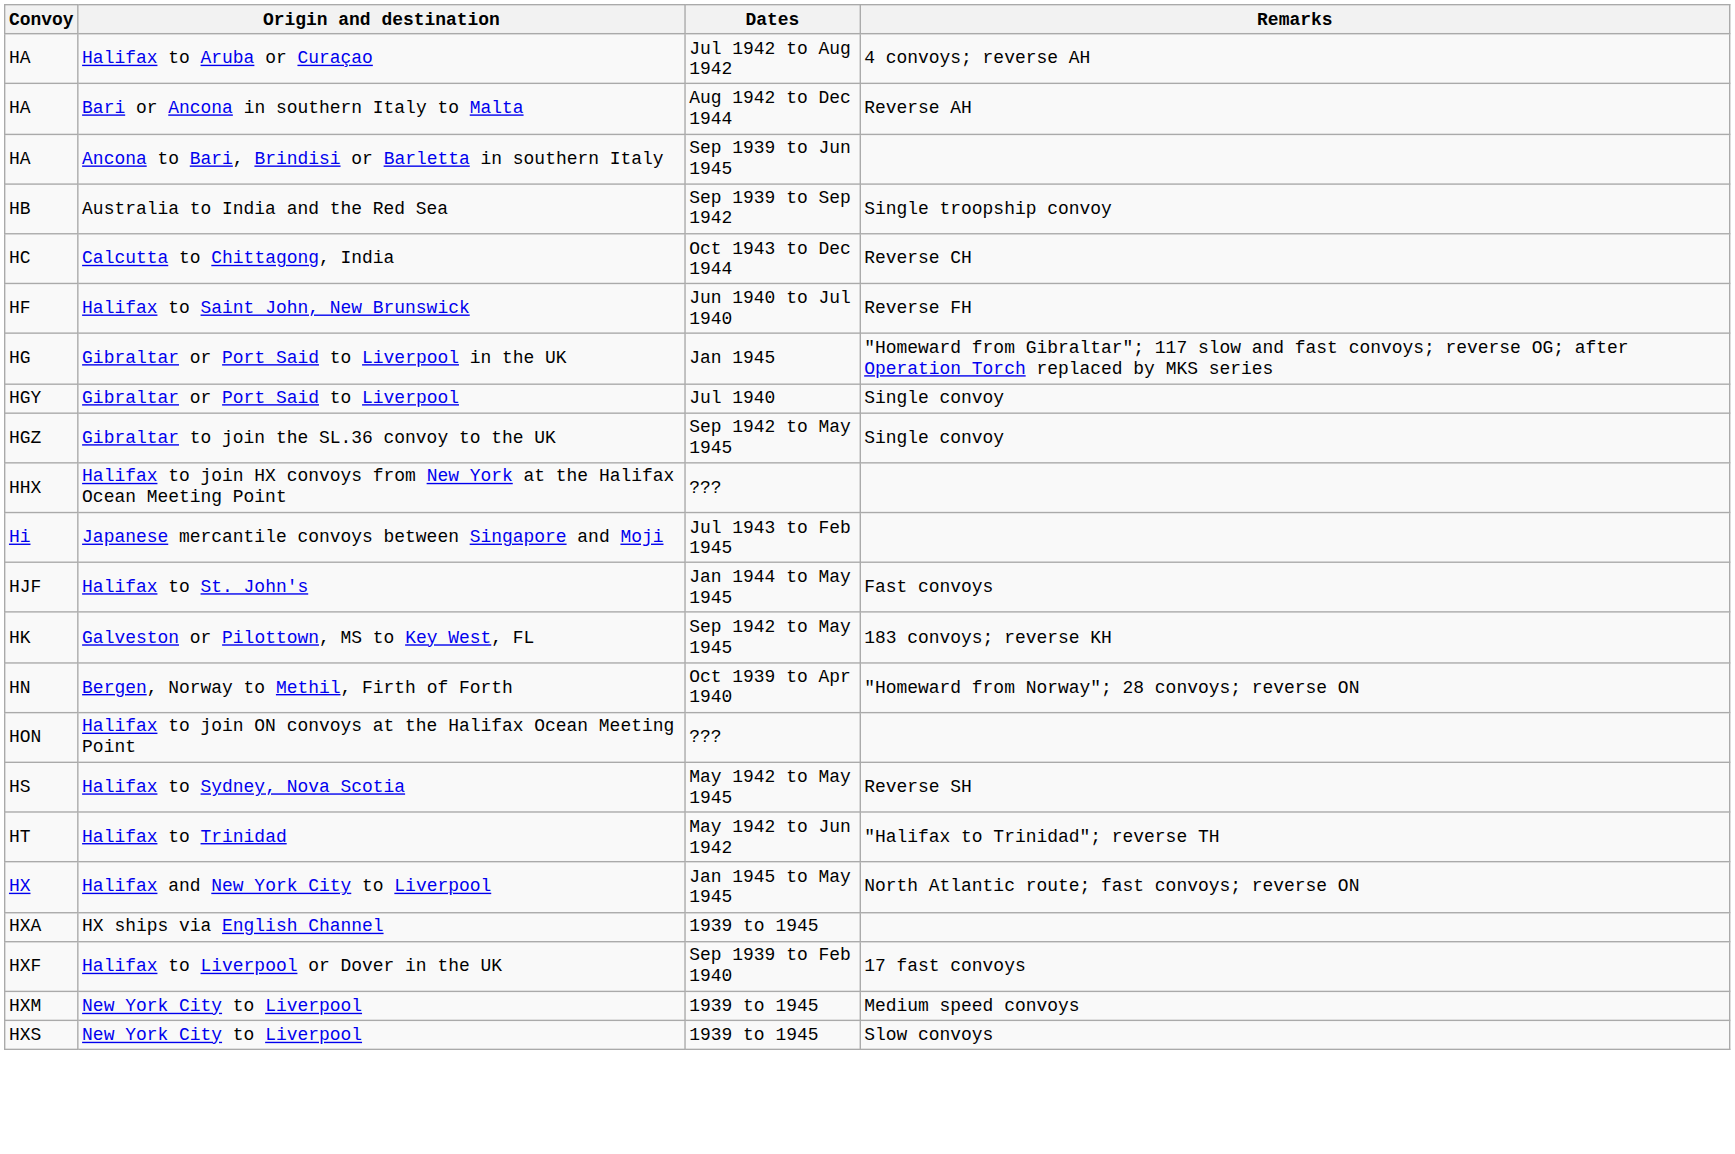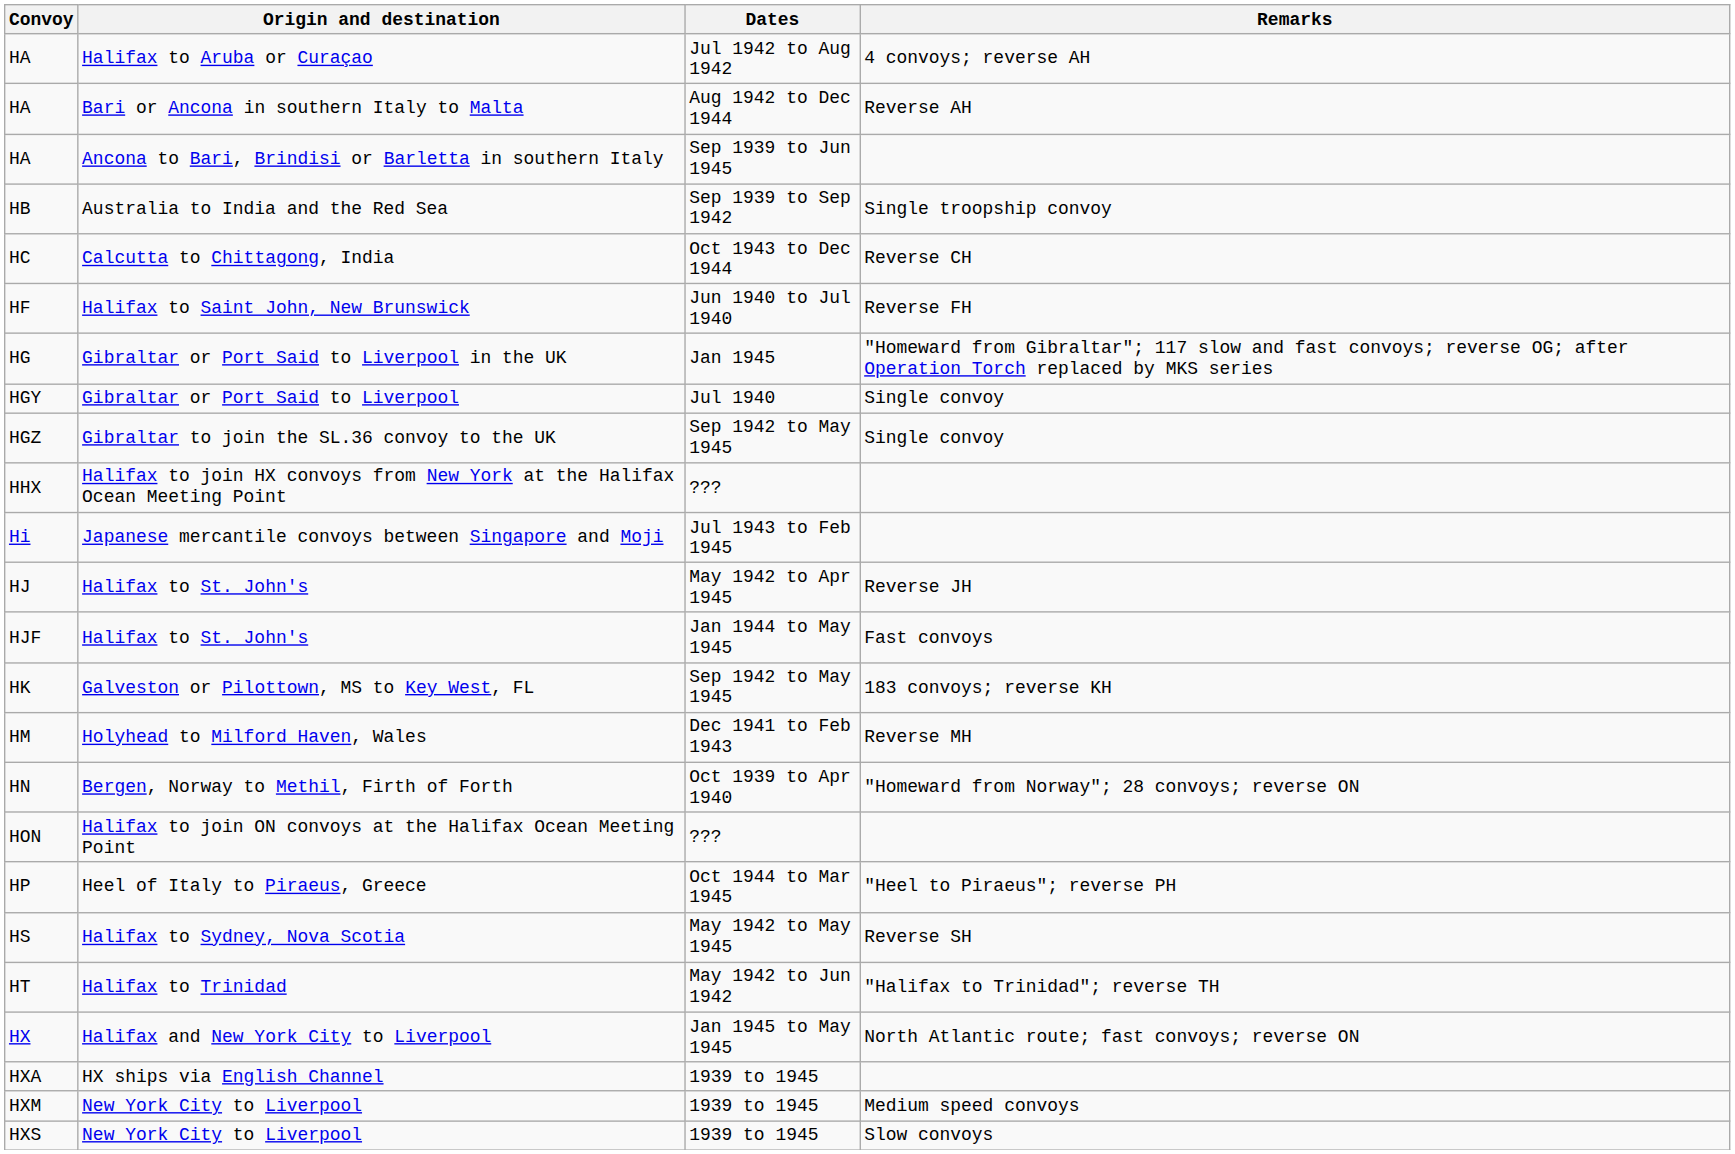+ row: HJ | Halifax to St. John's | May 1942 to Apr 1945 | Reverse JH
+ row: HM | Holyhead to Milford Haven, Wales | Dec 1941 to Feb 1943 | Reverse MH
+ row: HP | Heel of Italy to Piraeus, Greece | Oct 1944 to Mar 1945 | "Heel to Piraeus"; reverse PH
- row: HXF | Halifax to Liverpool or Dover in the UK | Sep 1939 to Feb 1940 | 17 fast convoys
